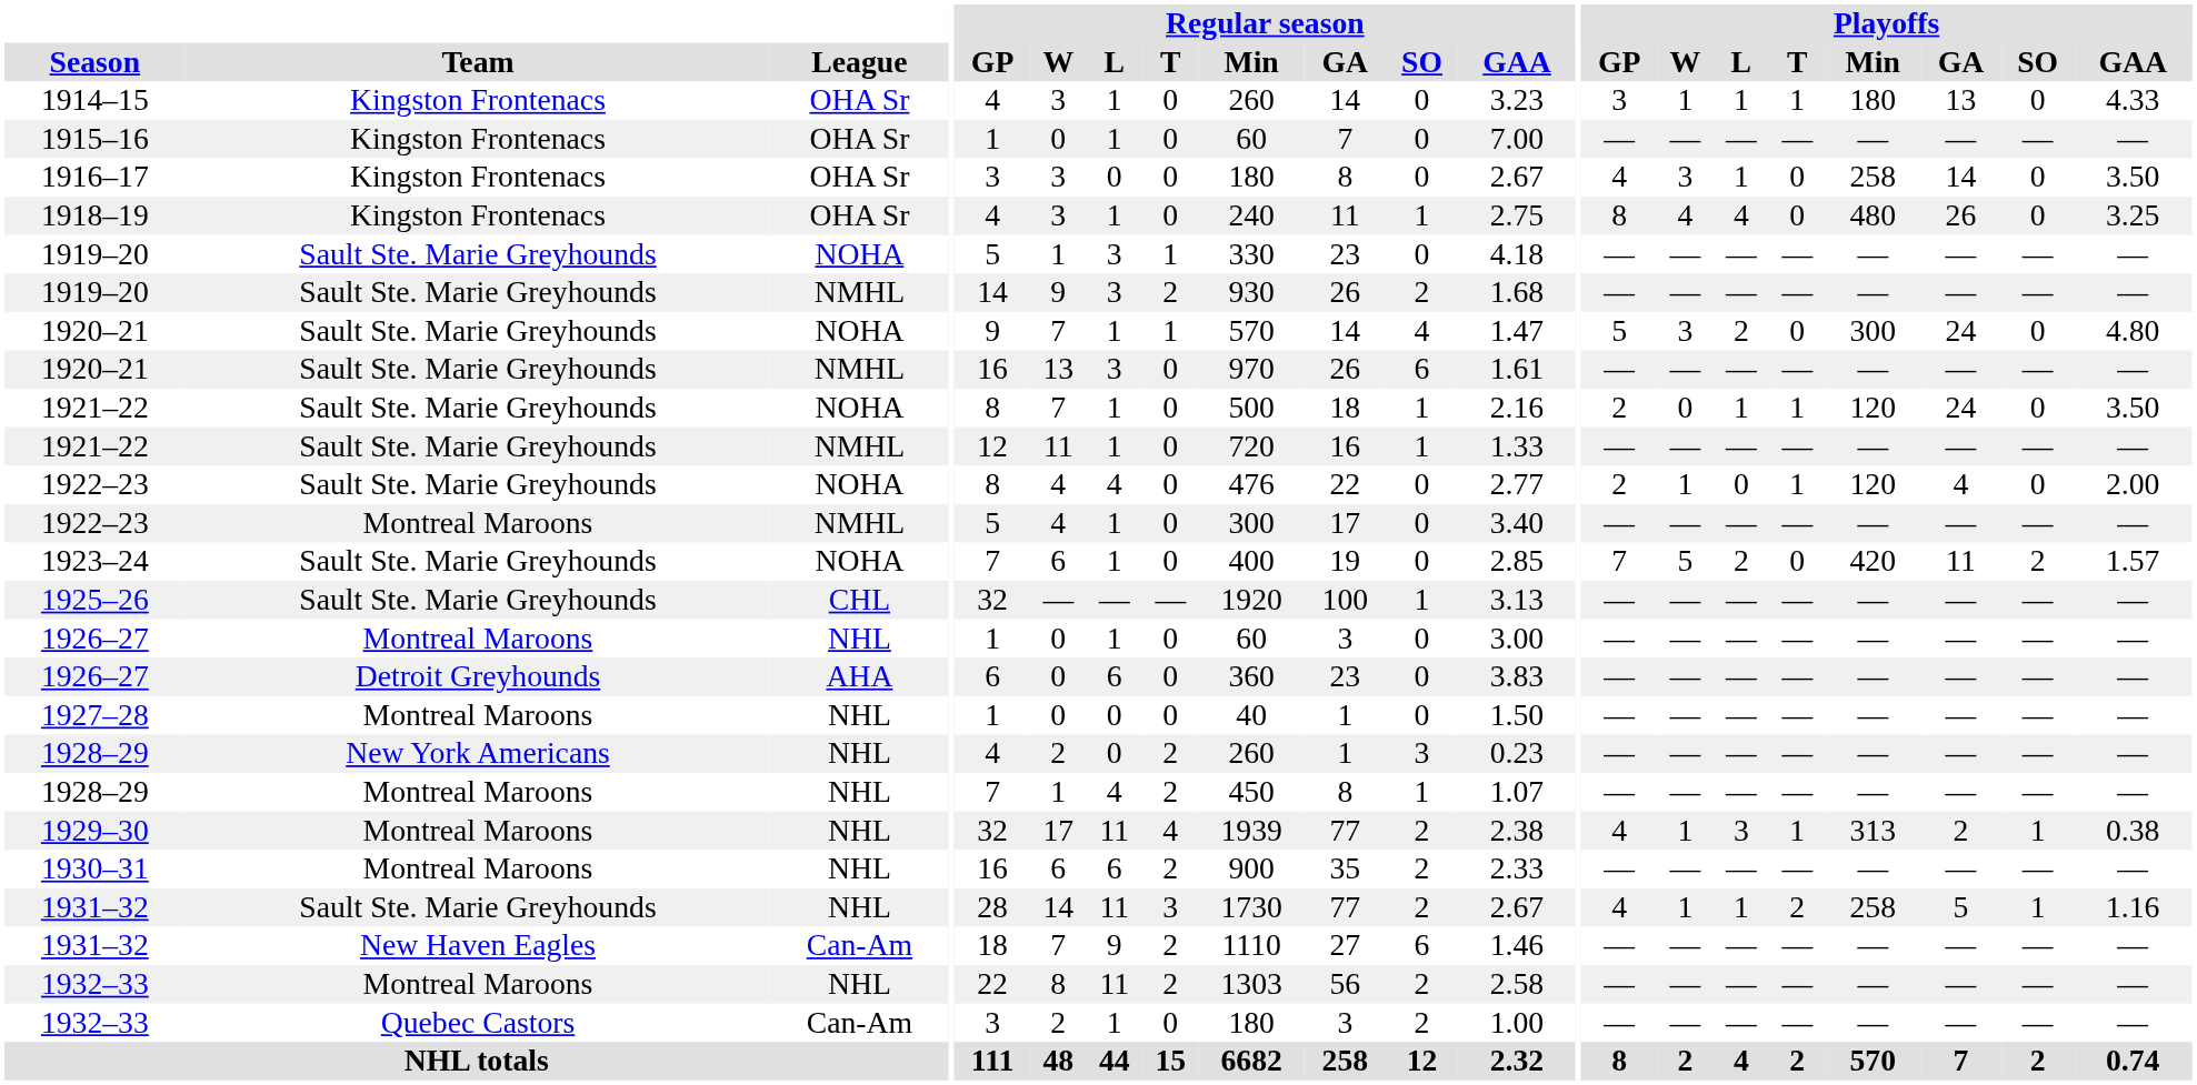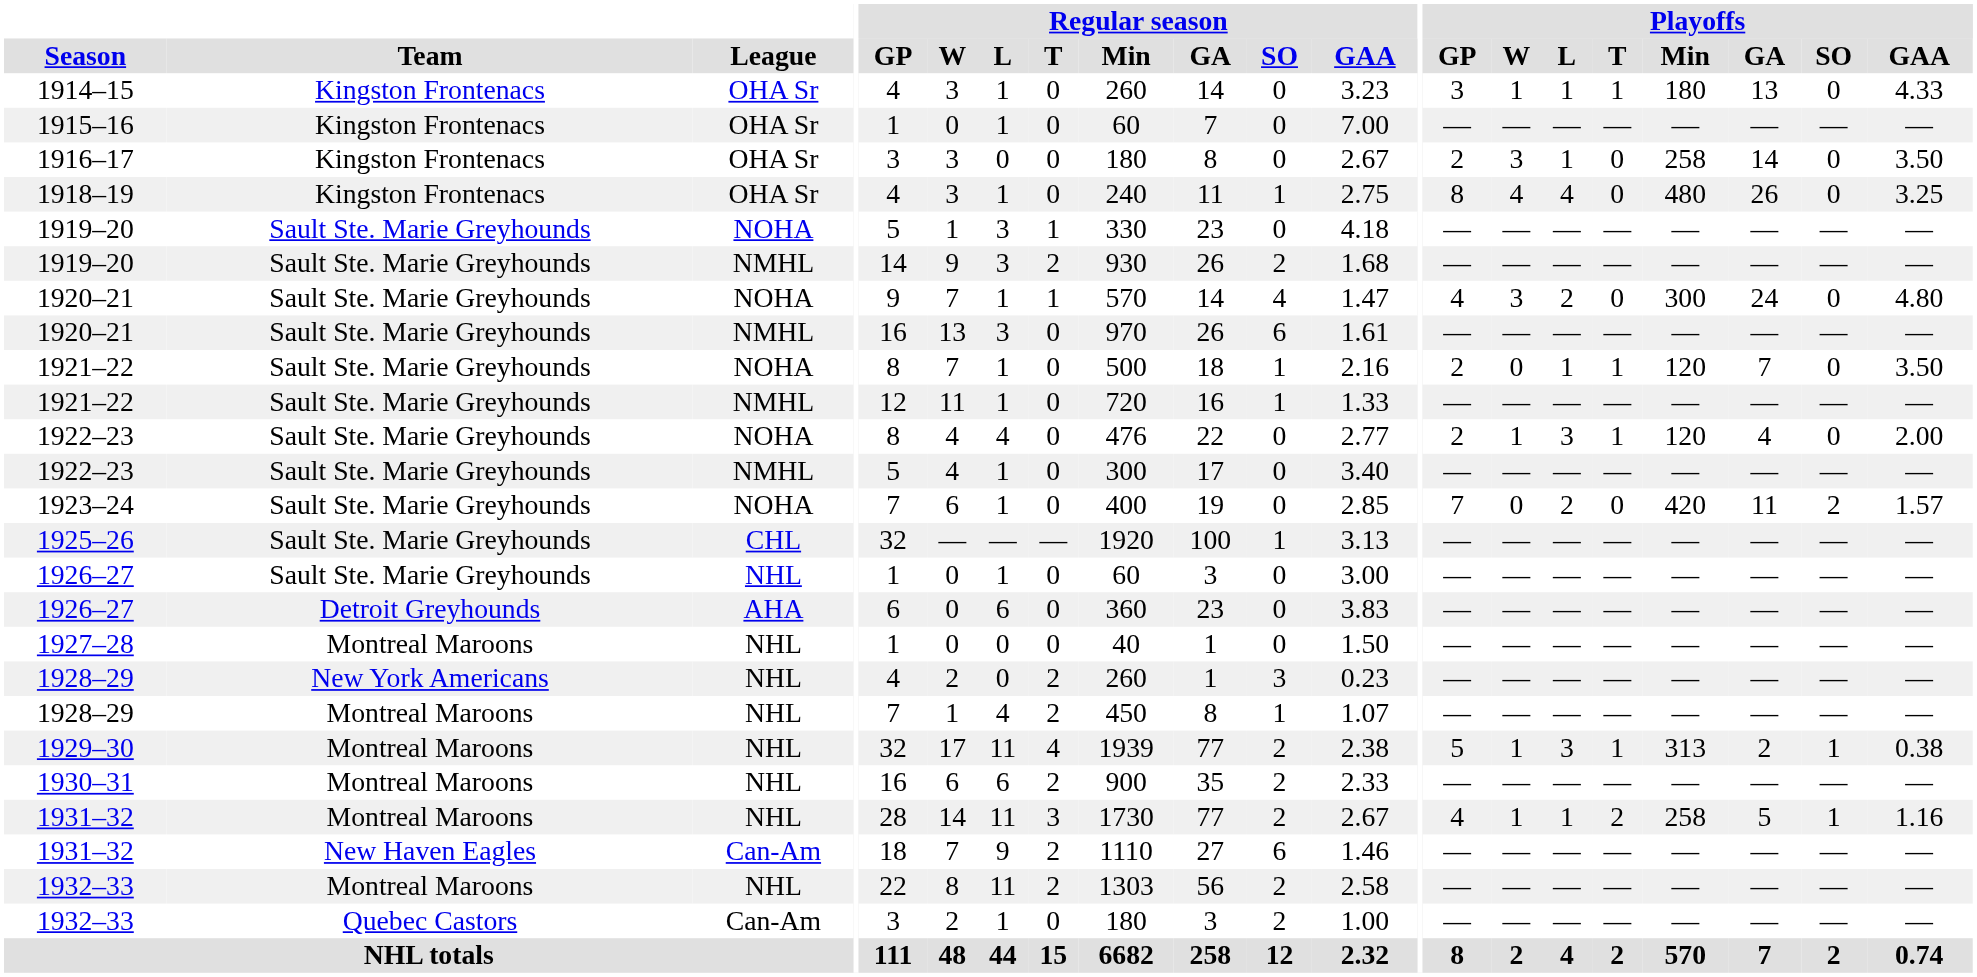1916–17 | Playoffs / GP: 4 -> 2
1920–21 / NOHA | Playoffs / GP: 5 -> 4
1921–22 / NOHA | Playoffs / GA: 24 -> 7
1922–23 / NOHA | Playoffs / L: 0 -> 3
1922–23 / NMHL | Team: Montreal Maroons -> Sault Ste. Marie Greyhounds
1923–24 | Playoffs / W: 5 -> 0
1926–27 / NHL | Team: Montreal Maroons -> Sault Ste. Marie Greyhounds
1929–30 | Playoffs / GP: 4 -> 5
1931–32 / NHL | Team: Sault Ste. Marie Greyhounds -> Montreal Maroons
